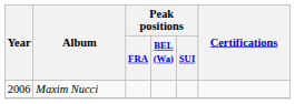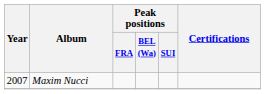Maxim Nucci | Year: 2006 -> 2007
